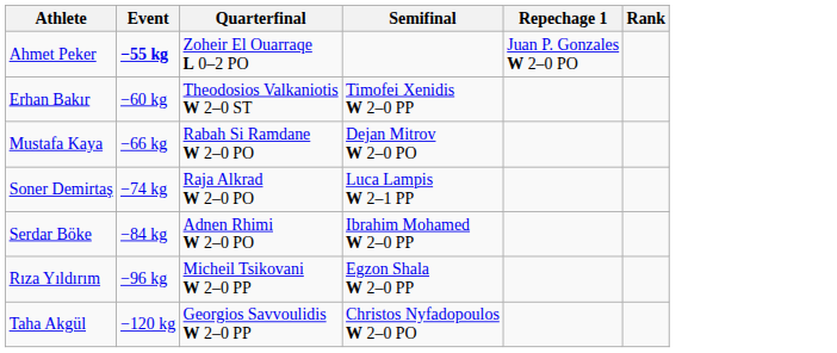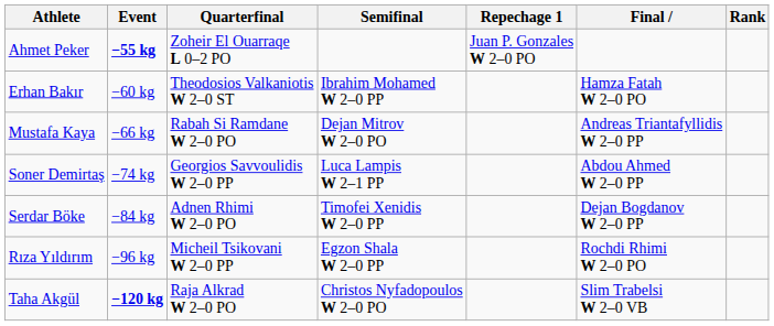+ column: Final / | Hamza Fatah W 2–0 PO | Andreas Triantafyllidis W 2–0 PP | Abdou Ahmed W 2–0 PP | Dejan Bogdanov W 2–0 PP | Rochdi Rhimi W 2–0 PO | Slim Trabelsi W 2–0 VB
Erhan Bakır | Semifinal: Timofei Xenidis W 2–0 PP -> Ibrahim Mohamed W 2–0 PP
Soner Demirtaş | Quarterfinal: Raja Alkrad W 2–0 PO -> Georgios Savvoulidis W 2–0 PP
Serdar Böke | Semifinal: Ibrahim Mohamed W 2–0 PP -> Timofei Xenidis W 2–0 PP
Taha Akgül | Event: normal -> bold
Taha Akgül | Quarterfinal: Georgios Savvoulidis W 2–0 PP -> Raja Alkrad W 2–0 PO
